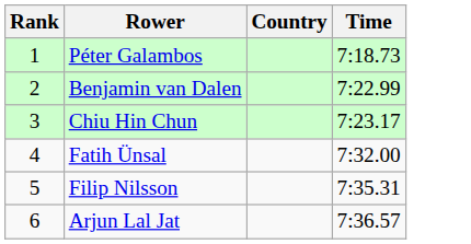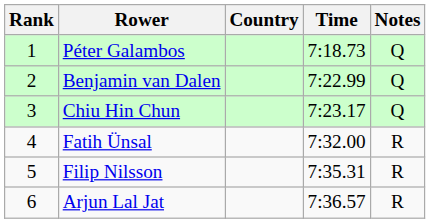+ column: Notes | Q | Q | Q | R | R | R
